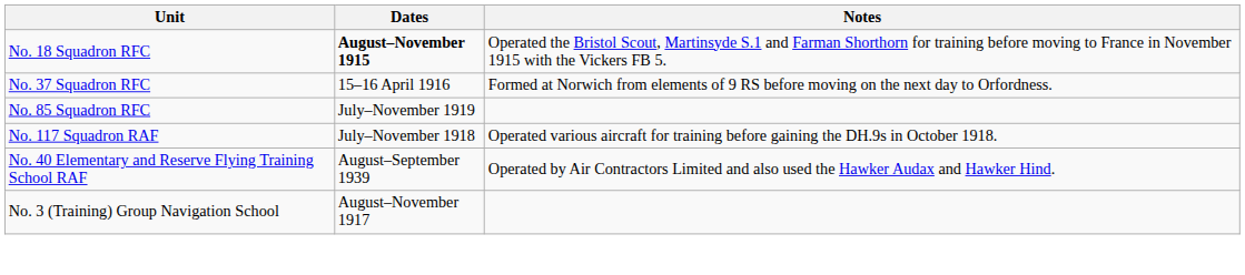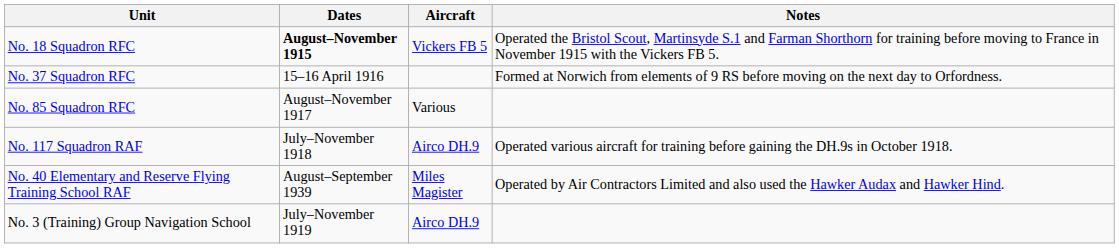+ column: Aircraft | Vickers FB 5 | Various | Airco DH.9 | Miles Magister | Airco DH.9
No. 85 Squadron RFC | Dates: July–November 1919 -> August–November 1917
No. 3 (Training) Group Navigation School | Dates: August–November 1917 -> July–November 1919
